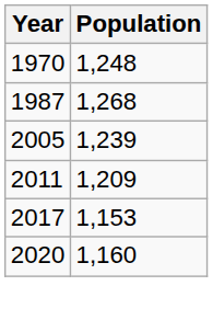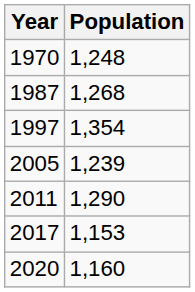+ row: 1997 | 1,354
2011 | Population: 1,209 -> 1,290
